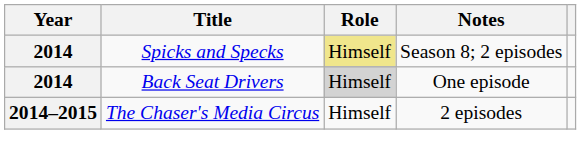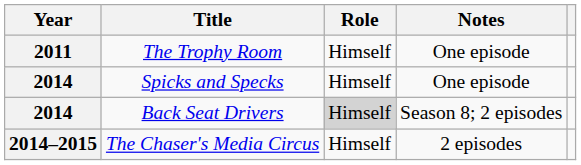+ row: 2011 | The Trophy Room | Himself | One episode
Spicks and Specks | Role: khaki background -> no background
Spicks and Specks | Notes: Season 8; 2 episodes -> One episode
Back Seat Drivers | Notes: One episode -> Season 8; 2 episodes
